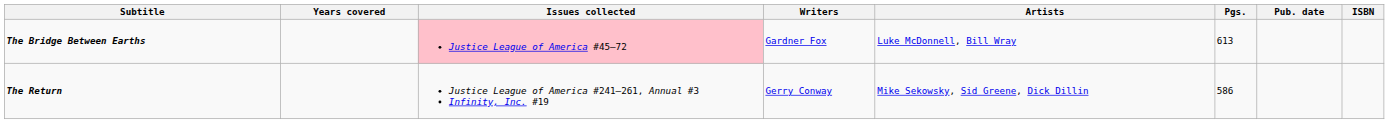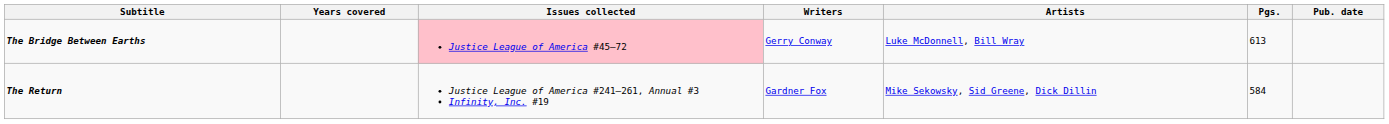- column: ISBN
The Bridge Between Earths | Writers: Gardner Fox -> Gerry Conway
The Return | Writers: Gerry Conway -> Gardner Fox
The Return | Pgs.: 586 -> 584
